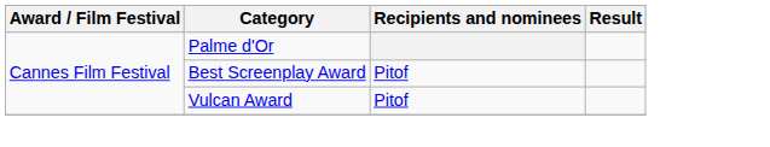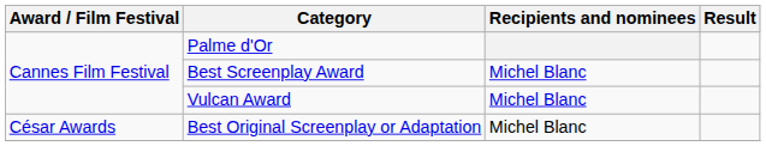Best Screenplay Award | Recipients and nominees: Pitof -> Michel Blanc
Vulcan Award | Recipients and nominees: Pitof -> Michel Blanc
+ row: César Awards | Best Original Screenplay or Adaptation | Michel Blanc
